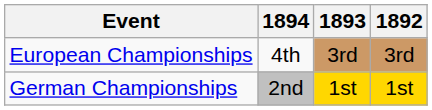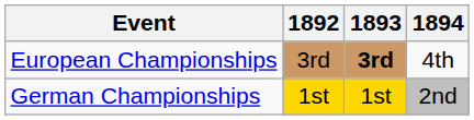columns swapped: 1892 <-> 1894
European Championships | 1893: normal -> bold
